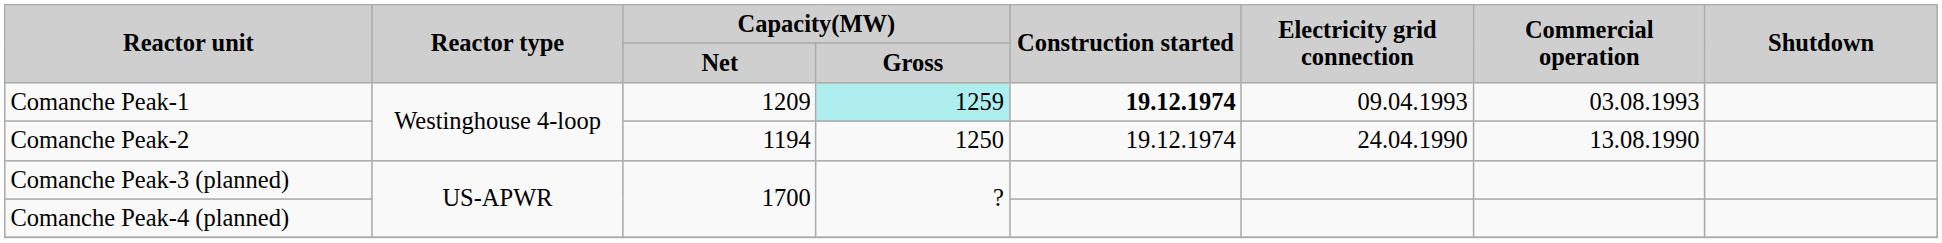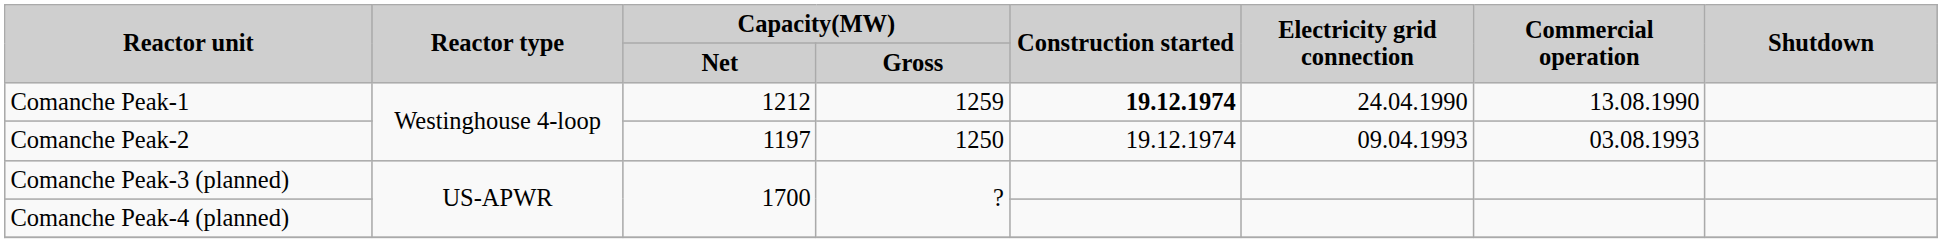Comanche Peak-1 | Capacity(MW) / Net: 1209 -> 1212
Comanche Peak-1 | Capacity(MW) / Gross: paleturquoise background -> no background
Comanche Peak-1 | Electricity grid connection: 09.04.1993 -> 24.04.1990
Comanche Peak-1 | Commercial operation: 03.08.1993 -> 13.08.1990
Comanche Peak-2 | Capacity(MW) / Net: 1194 -> 1197
Comanche Peak-2 | Electricity grid connection: 24.04.1990 -> 09.04.1993
Comanche Peak-2 | Commercial operation: 13.08.1990 -> 03.08.1993
